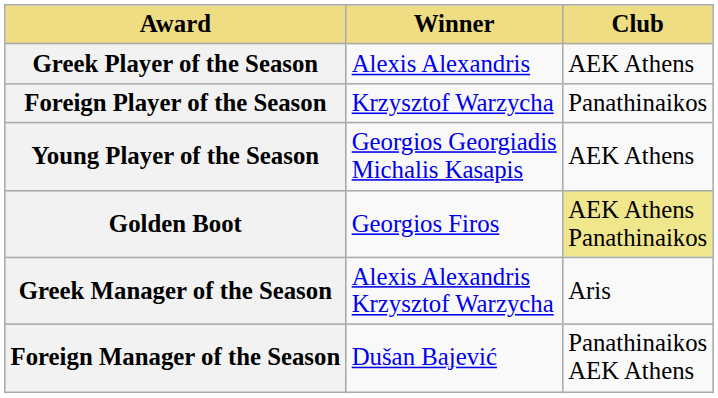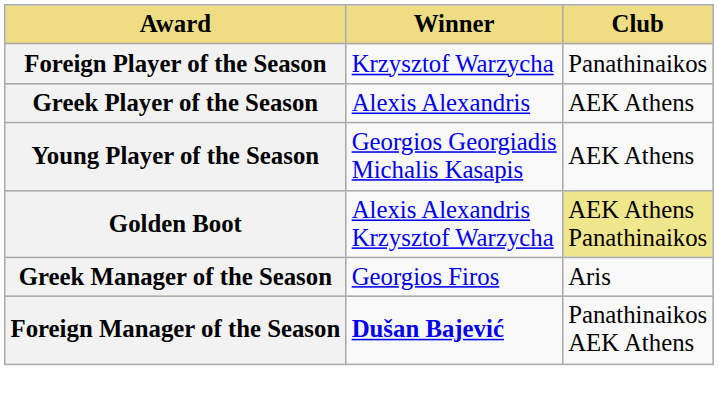rows swapped: Greek Player of the Season <-> Foreign Player of the Season
Golden Boot | Winner: Georgios Firos -> Alexis Alexandris Krzysztof Warzycha
Greek Manager of the Season | Winner: Alexis Alexandris Krzysztof Warzycha -> Georgios Firos
Foreign Manager of the Season | Winner: normal -> bold
